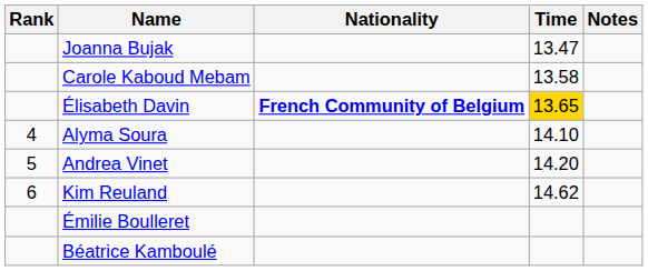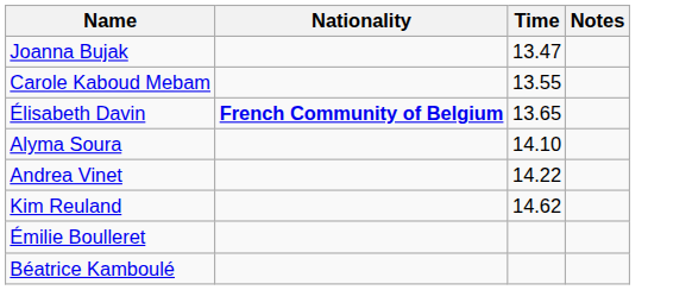- column: Rank | 4 | 5 | 6
Carole Kaboud Mebam | Time: 13.58 -> 13.55
Élisabeth Davin | Time: gold background -> no background
Andrea Vinet | Time: 14.20 -> 14.22
